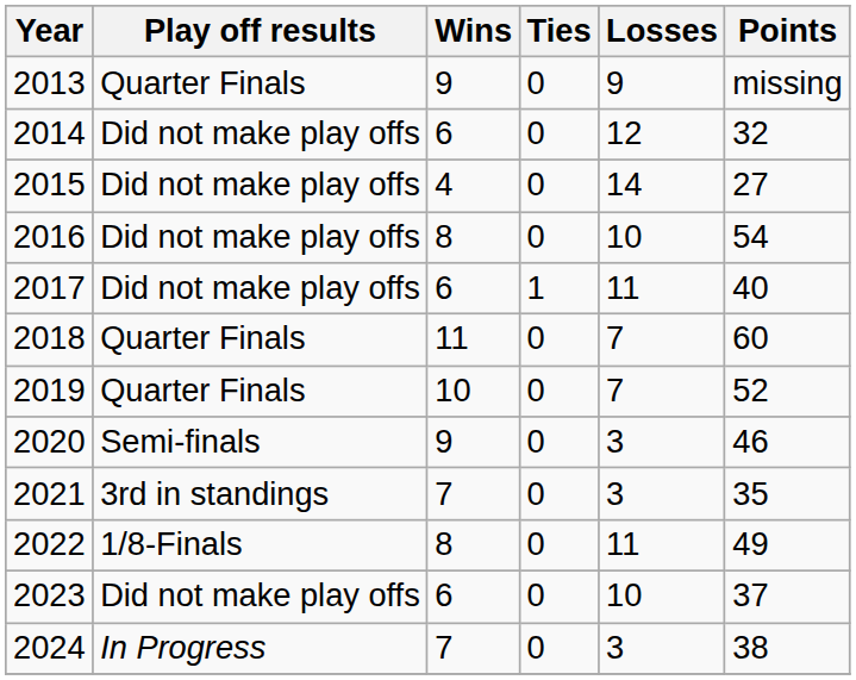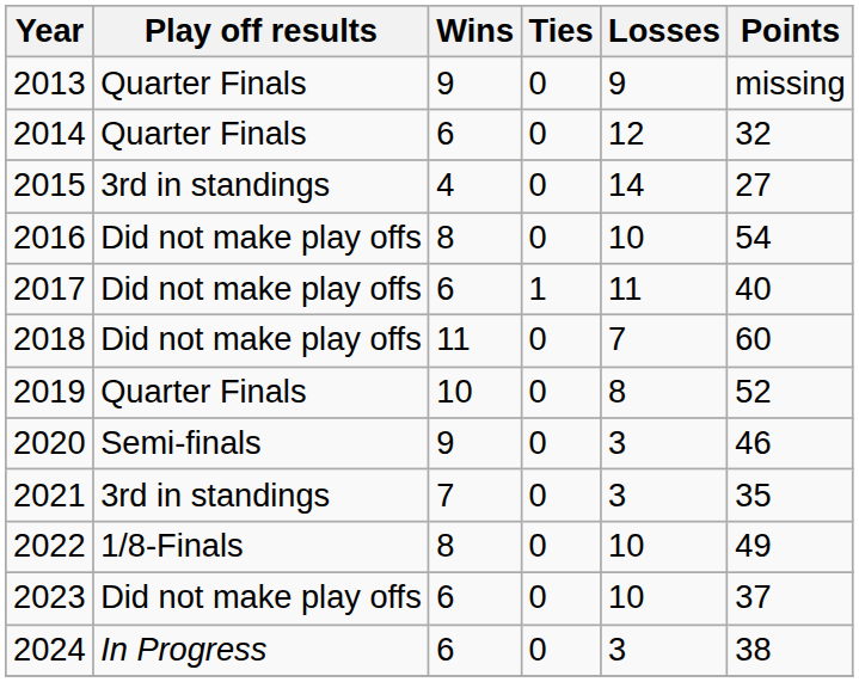2014 | Play off results: Did not make play offs -> Quarter Finals
2015 | Play off results: Did not make play offs -> 3rd in standings
2018 | Play off results: Quarter Finals -> Did not make play offs
2019 | Losses: 7 -> 8
2022 | Losses: 11 -> 10
2024 | Wins: 7 -> 6
